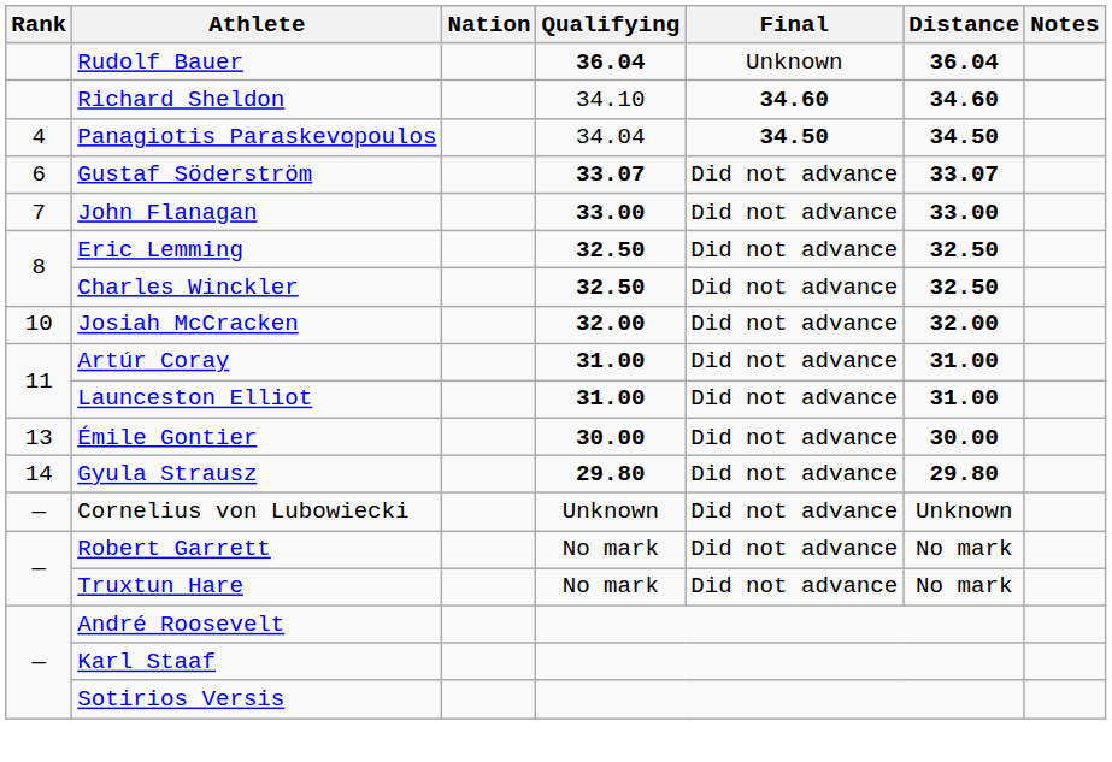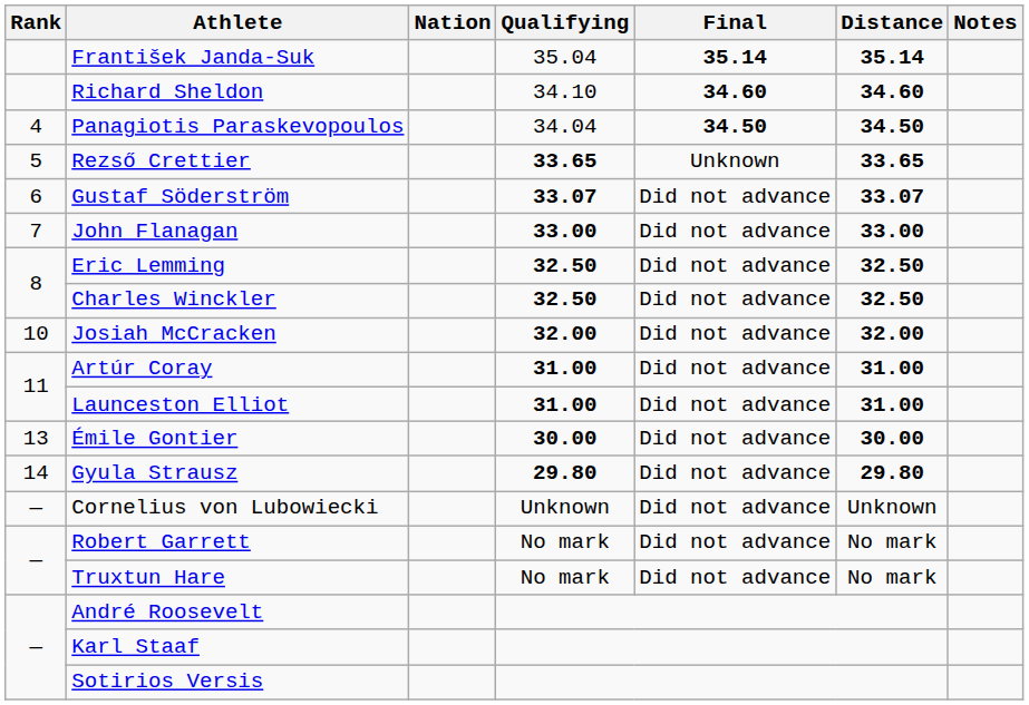- row: Rudolf Bauer | 36.04 | Unknown | 36.04
+ row: František Janda-Suk | 35.04 | 35.14 | 35.14
+ row: 5 | Rezső Crettier | 33.65 | Unknown | 33.65
